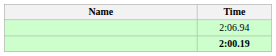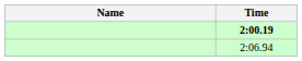rows swapped: 2:00.19 <-> 2:06.94
